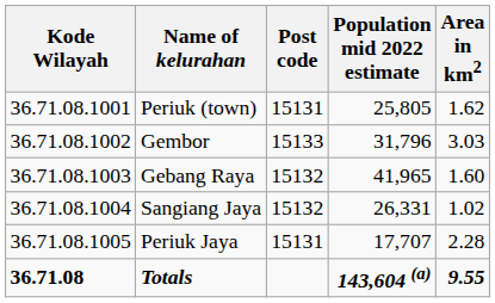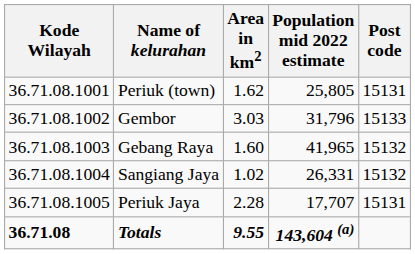columns swapped: Area in km2 <-> Post code
